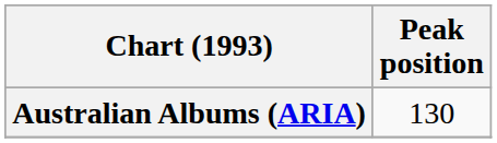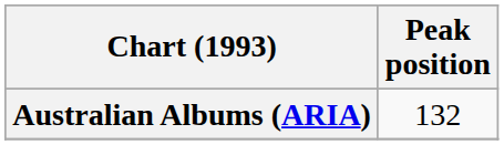Australian Albums (ARIA) | Peak position: 130 -> 132
